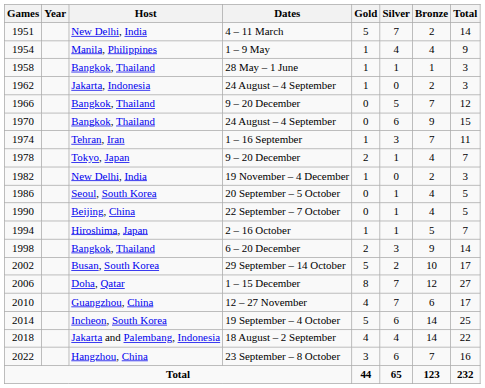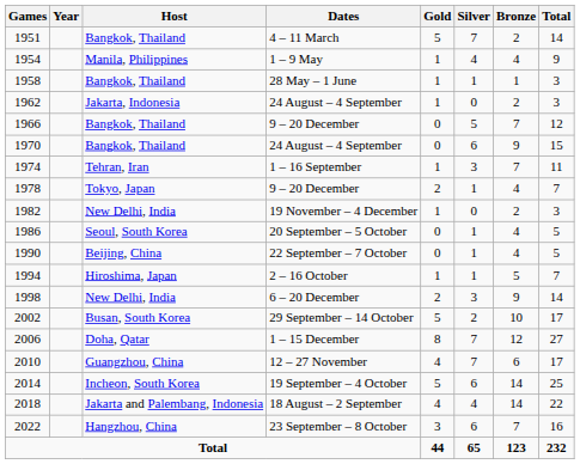4 – 11 March | Host: New Delhi, India -> Bangkok, Thailand
6 – 20 December | Host: Bangkok, Thailand -> New Delhi, India
